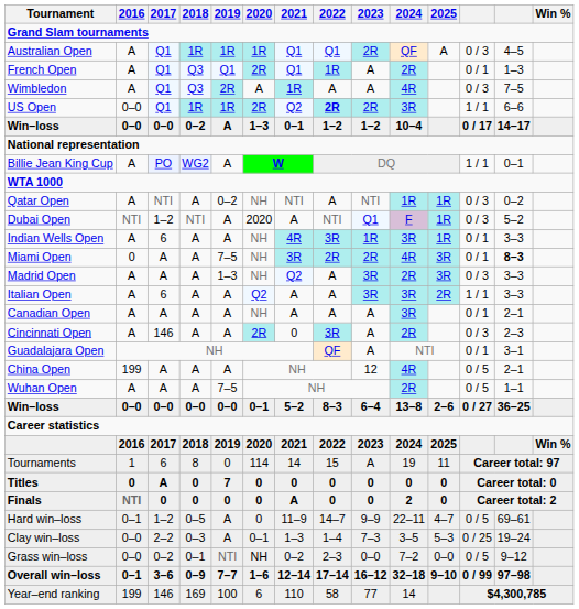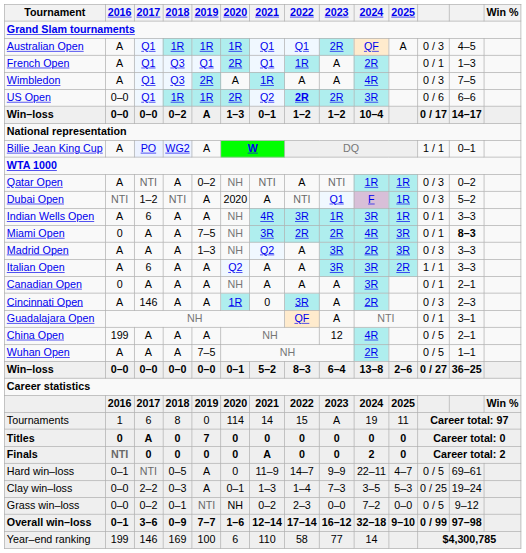US Open | column 12: 1 / 1 -> 0 / 6
Canadian Open | 2016: A -> 0
Cincinnati Open | 2020: 2R -> 1R
Hard win–loss | 2017: 1–2 -> NTI
